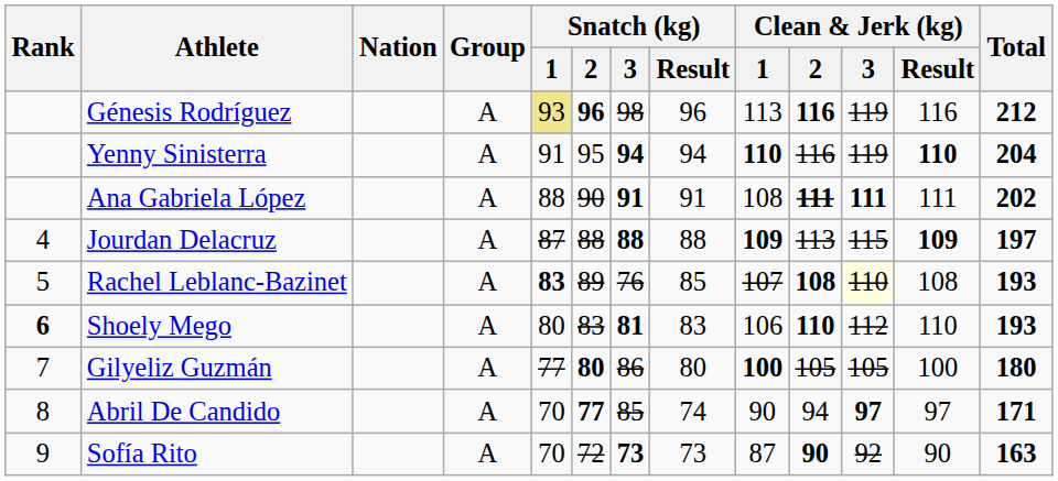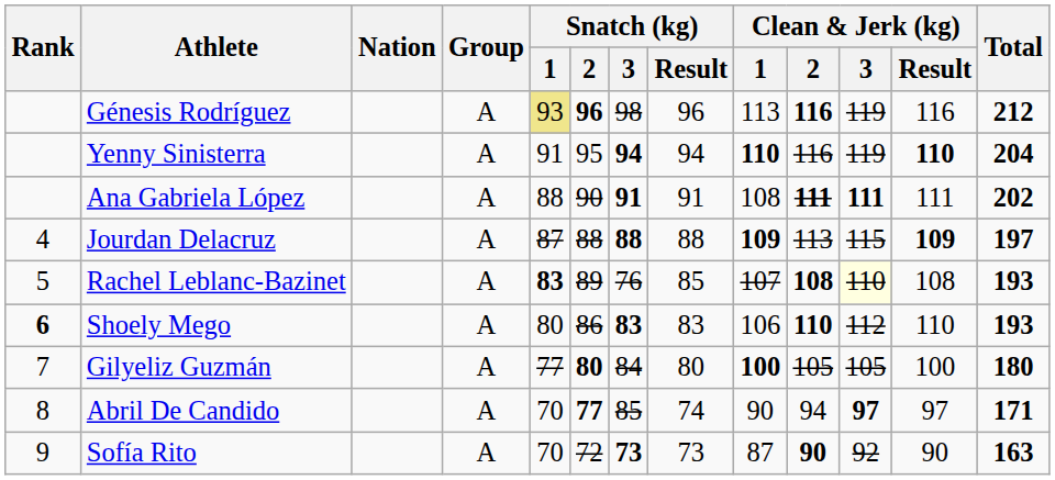Shoely Mego | Snatch (kg) / 2: 83 -> 86
Shoely Mego | Snatch (kg) / 3: 81 -> 83
Gilyeliz Guzmán | Snatch (kg) / 3: 86 -> 84
